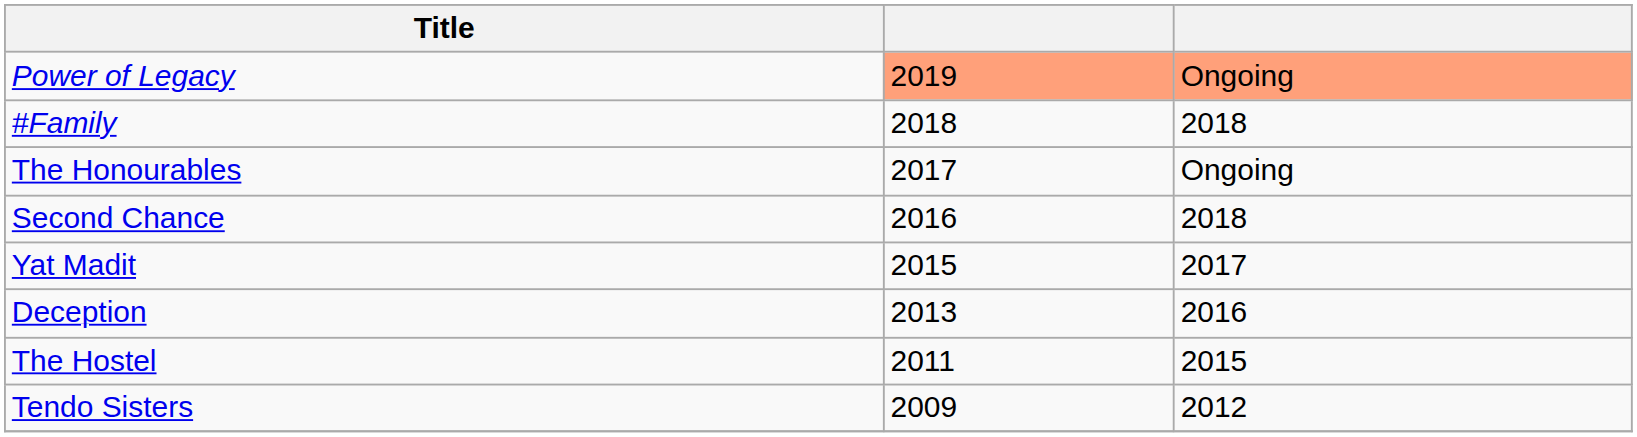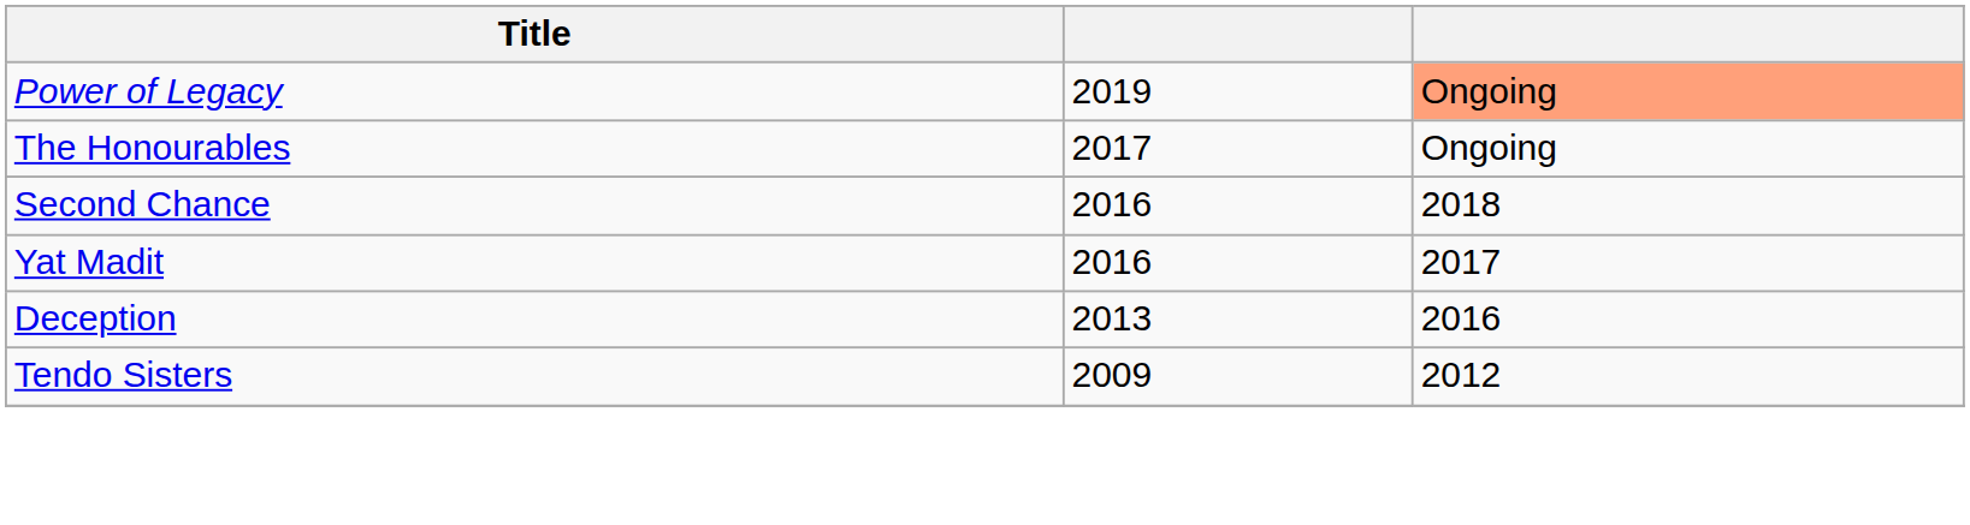Power of Legacy | column 2: lightsalmon background -> no background
- row: #Family | 2018 | 2018
Yat Madit | column 2: 2015 -> 2016
- row: The Hostel | 2011 | 2015
